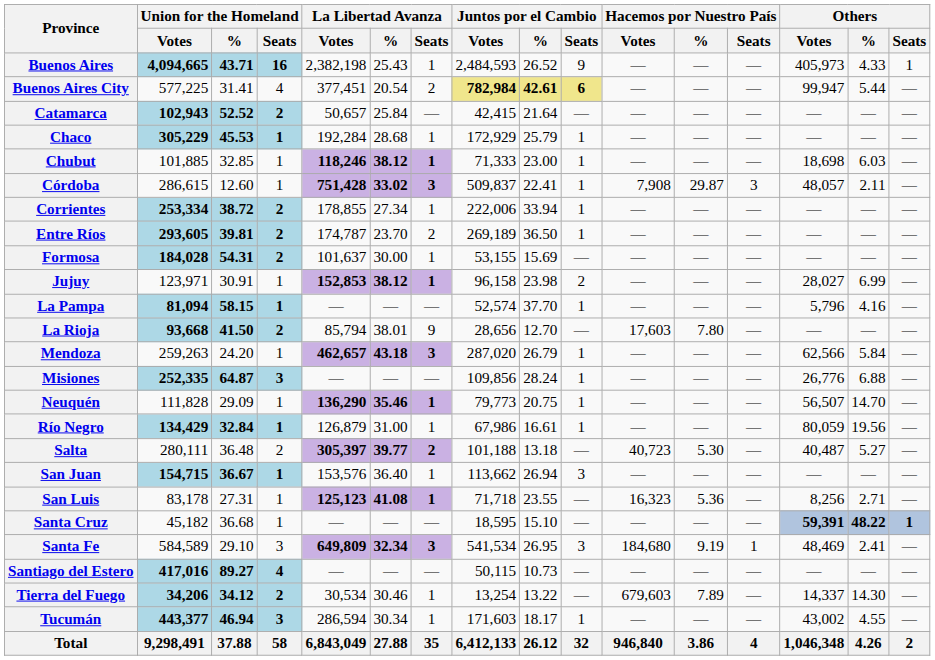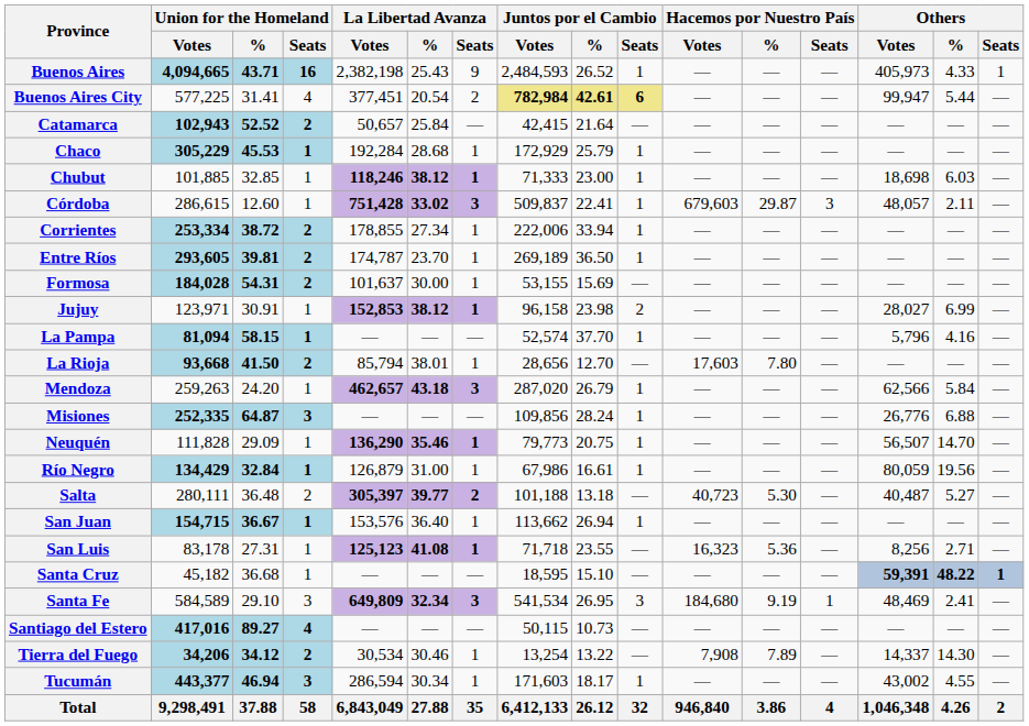Buenos Aires | La Libertad Avanza / Seats: 1 -> 9
Buenos Aires | Juntos por el Cambio / Seats: 9 -> 1
Córdoba | Hacemos por Nuestro País / Votes: 7,908 -> 679,603
Entre Ríos | La Libertad Avanza / Seats: 2 -> 1
La Rioja | La Libertad Avanza / Seats: 9 -> 1
San Juan | Juntos por el Cambio / Seats: 3 -> 1
Tierra del Fuego | Hacemos por Nuestro País / Votes: 679,603 -> 7,908
